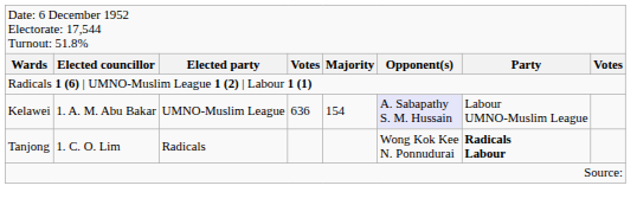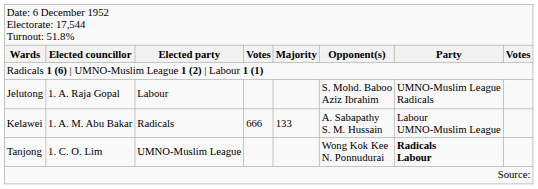+ row: Jelutong | 1. A. Raja Gopal | Labour | S. Mohd. Baboo Aziz Ibrahim | UMNO-Muslim League Radicals
Kelawei | column 3: UMNO-Muslim League -> Radicals
Kelawei | column 4: 636 -> 666
Kelawei | column 5: 154 -> 133
Kelawei | column 6: lavender background -> no background
Tanjong | column 3: Radicals -> UMNO-Muslim League
